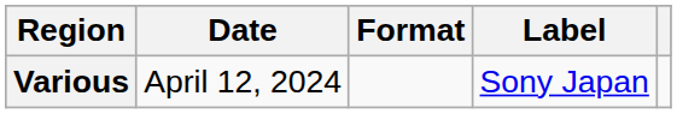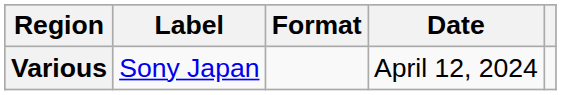columns swapped: Date <-> Label
